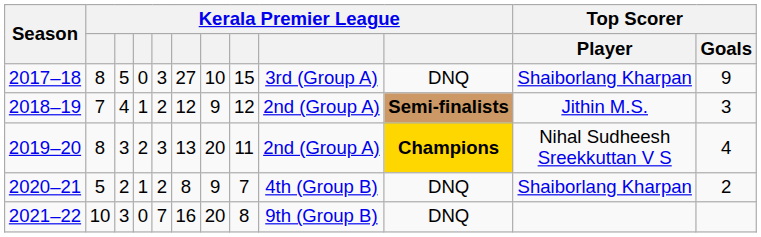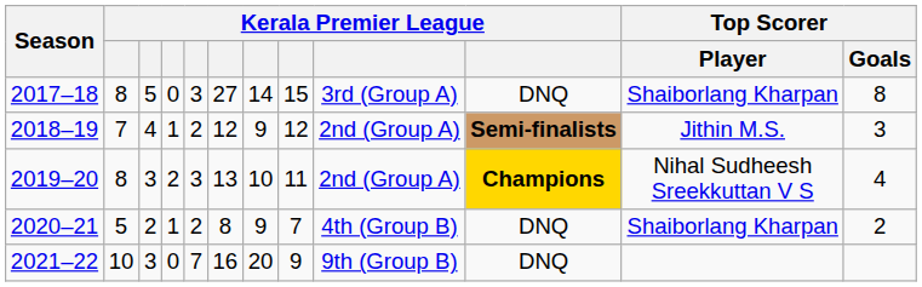2017–18 | column 7: 10 -> 14
2017–18 | Top Scorer / Goals: 9 -> 8
2019–20 | column 7: 20 -> 10
2021–22 | column 8: 8 -> 9
